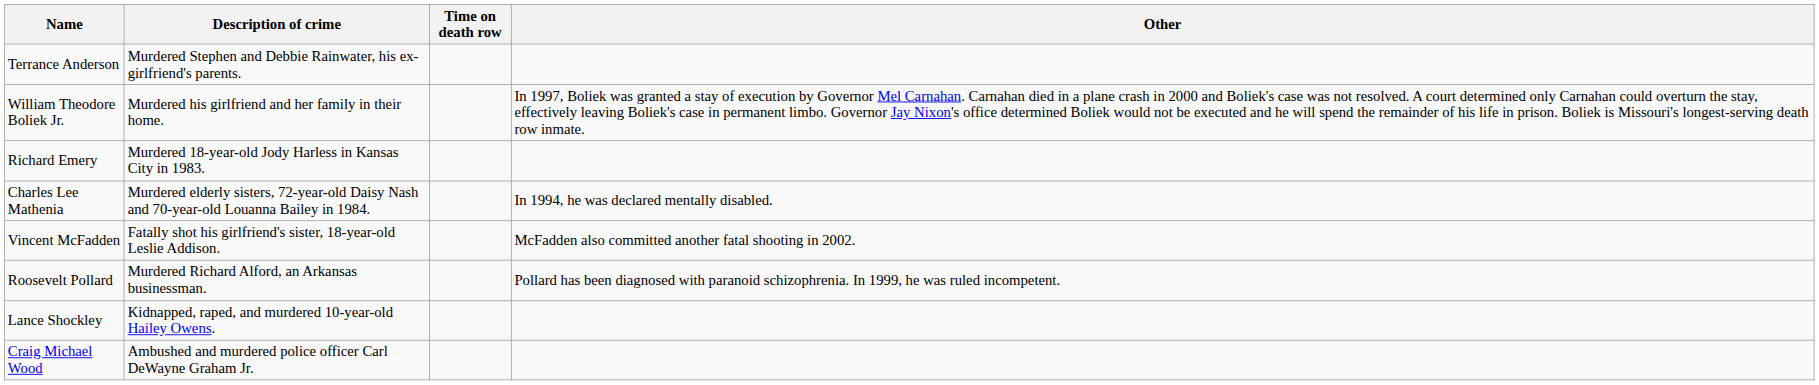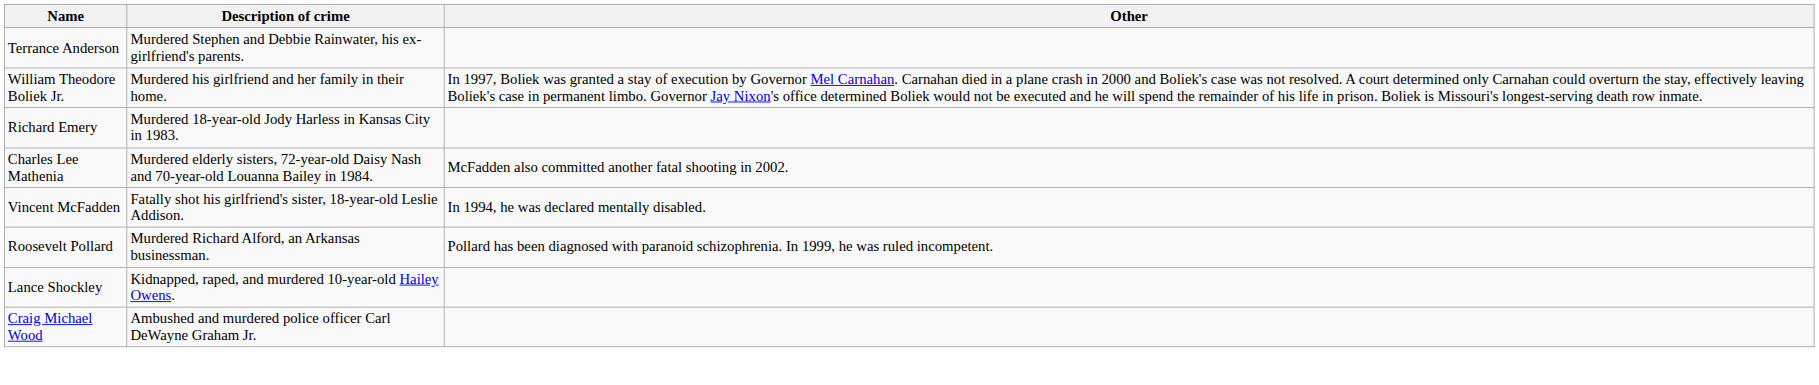- column: Time on death row
Charles Lee Mathenia | Other: In 1994, he was declared mentally disabled. -> McFadden also committed another fatal shooting in 2002.
Vincent McFadden | Other: McFadden also committed another fatal shooting in 2002. -> In 1994, he was declared mentally disabled.
